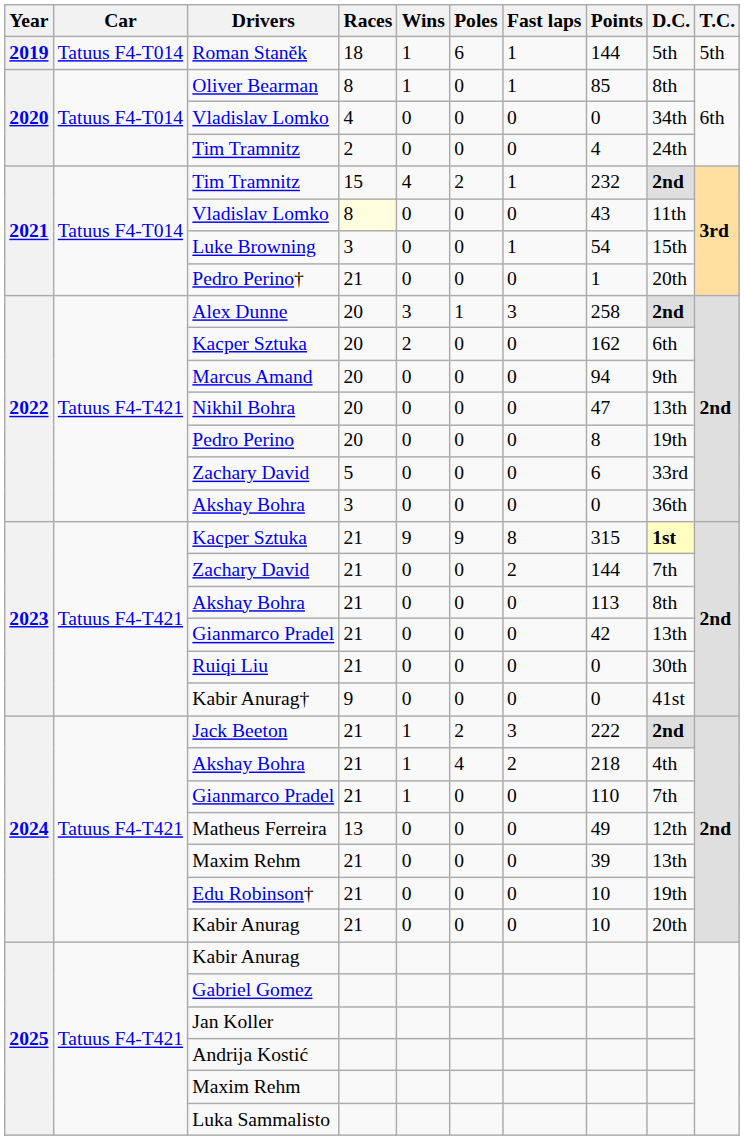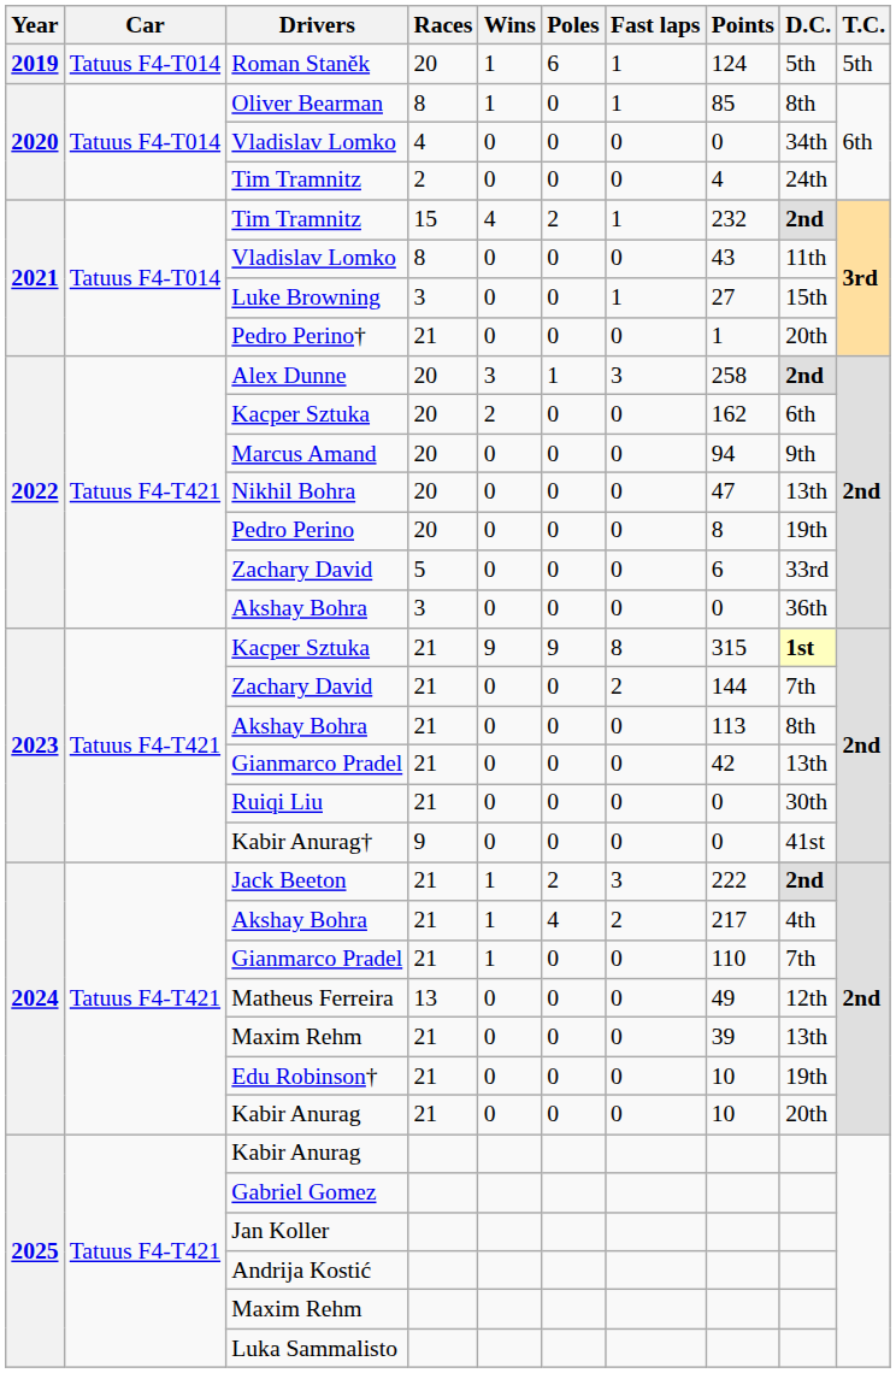Roman Staněk | Races: 18 -> 20
Roman Staněk | Points: 144 -> 124
2021 / Vladislav Lomko | Races: lightyellow background -> no background
Luke Browning | Points: 54 -> 27
2024 / Akshay Bohra | Points: 218 -> 217
